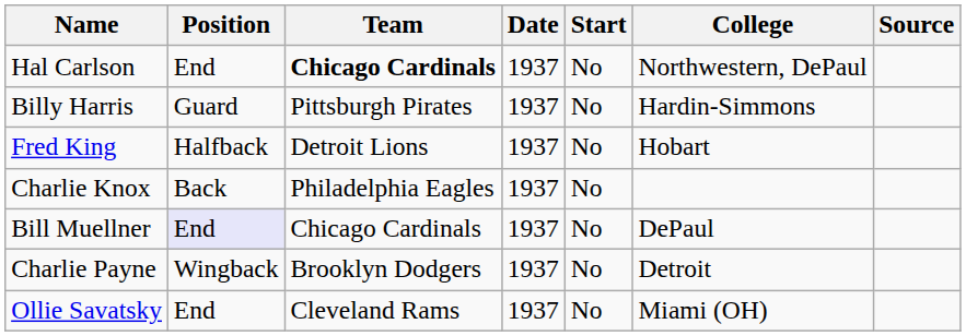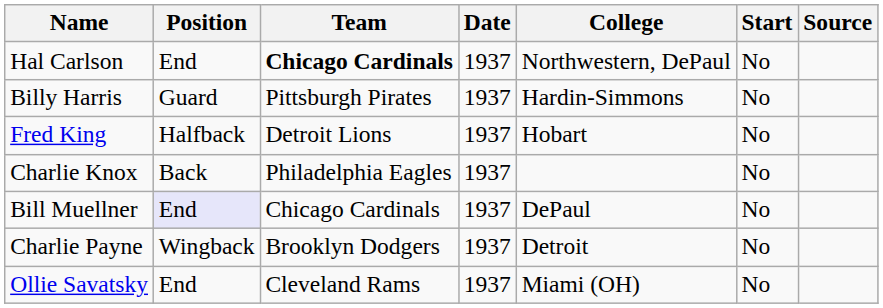columns swapped: Start <-> College
